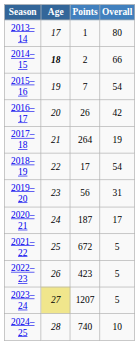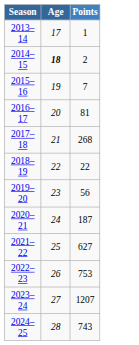- column: Overall | 80 | 66 | 54 | 42 | 19 | 54 | 31 | 17 | 5 | 5 | 5 | 10
2016–17 | Points: 26 -> 81
2017–18 | Points: 264 -> 268
2018–19 | Points: 17 -> 22
2021–22 | Points: 672 -> 627
2022–23 | Points: 423 -> 753
2023–24 | Age: khaki background -> no background
2024–25 | Points: 740 -> 743
